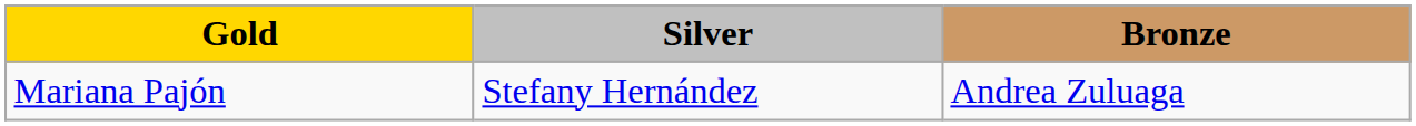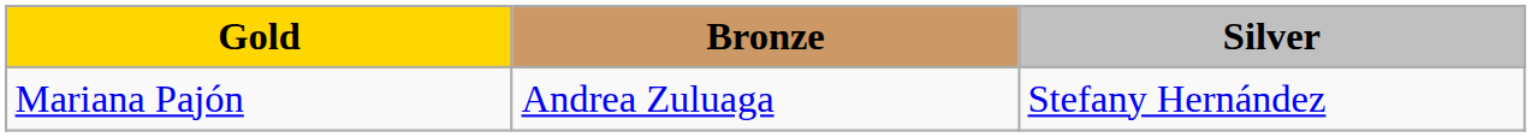columns swapped: Silver <-> Bronze
